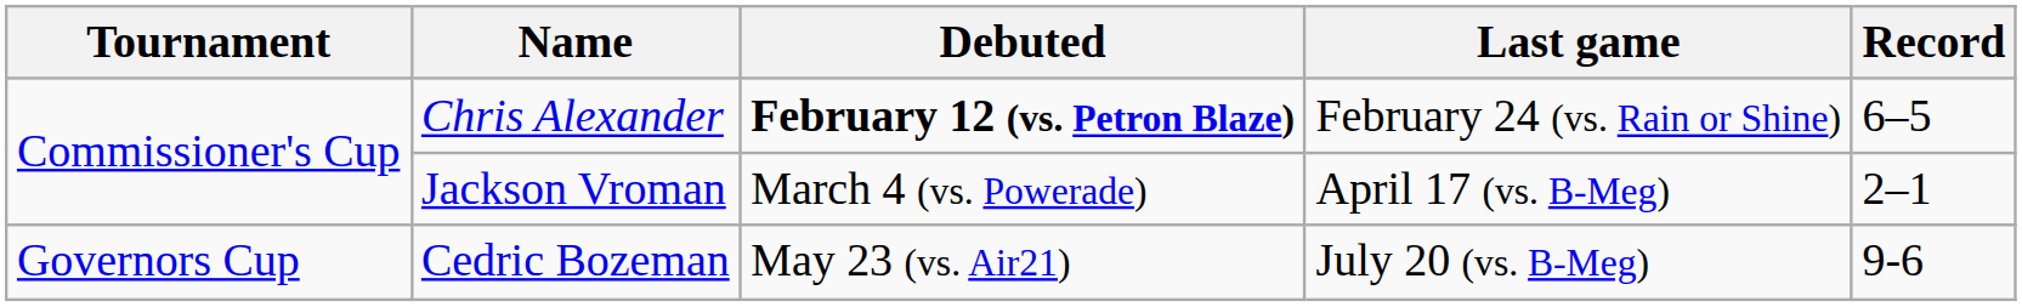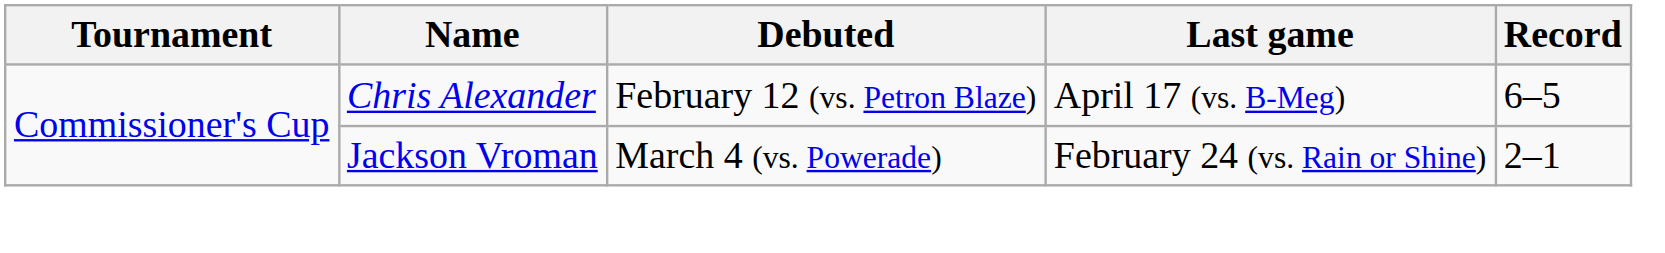Chris Alexander | Debuted: bold -> normal
Chris Alexander | Last game: February 24 (vs. Rain or Shine) -> April 17 (vs. B-Meg)
Jackson Vroman | Last game: April 17 (vs. B-Meg) -> February 24 (vs. Rain or Shine)
- row: Governors Cup | Cedric Bozeman | May 23 (vs. Air21) | July 20 (vs. B-Meg) | 9-6
